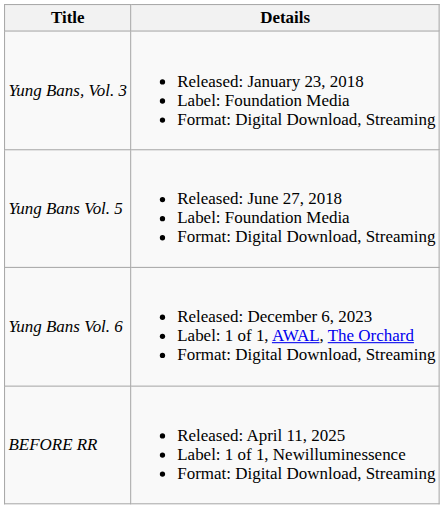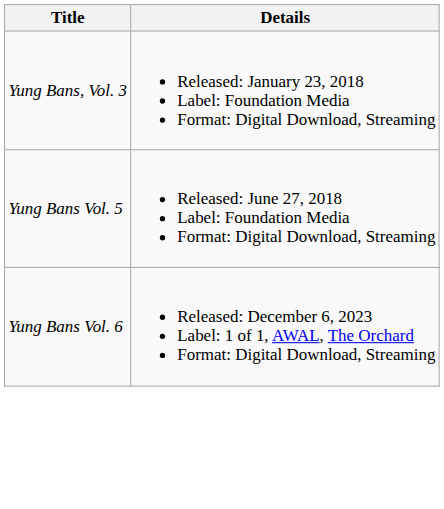- row: BEFORE RR | Released: April 11, 2025 Label: 1 of 1, Newilluminessence Format: Digital Download, Streaming
